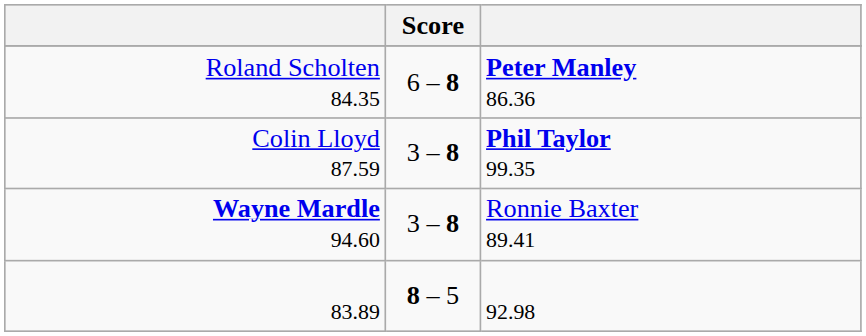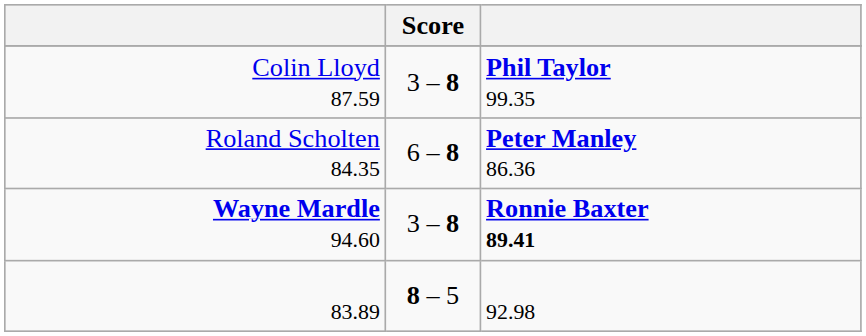rows swapped: Roland Scholten 84.35 <-> Colin Lloyd 87.59
Wayne Mardle 94.60 | column 3: normal -> bold
